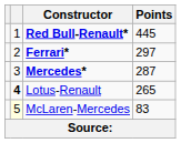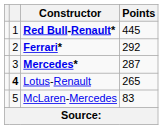Ferrari* | Points: 297 -> 292
McLaren-Mercedes | column 2: lightyellow background -> no background
